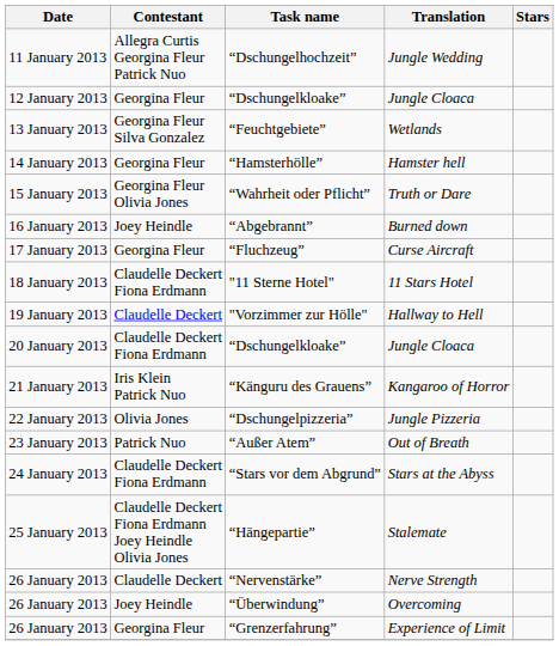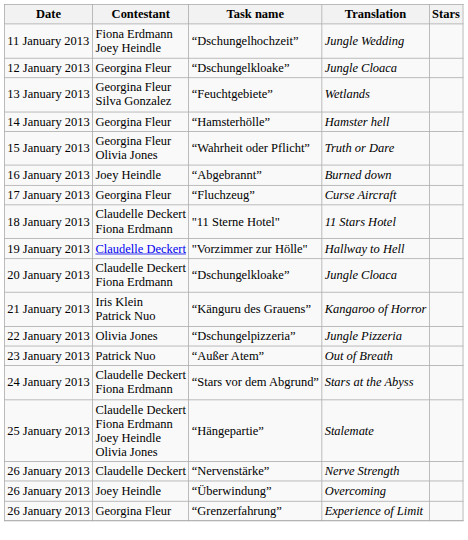“Dschungelhochzeit” | Contestant: Allegra Curtis Georgina Fleur Patrick Nuo -> Fiona Erdmann Joey Heindle
